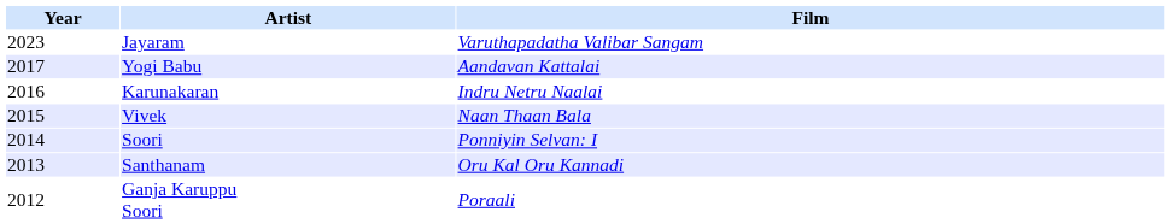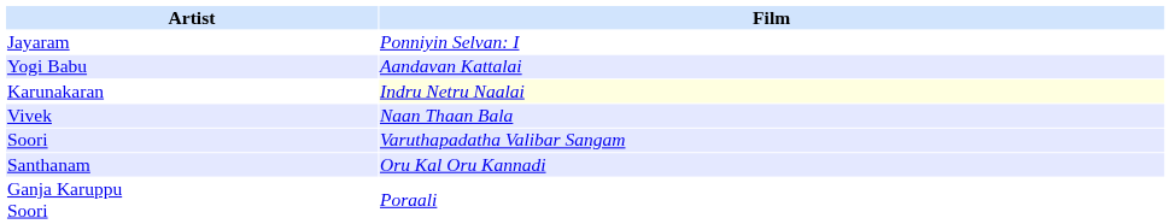- column: Year | 2023 | 2017 | 2016 | 2015 | 2014 | 2013 | 2012
Jayaram | Film: Varuthapadatha Valibar Sangam -> Ponniyin Selvan: I
Karunakaran | Film: no background -> lightyellow background
Soori | Film: Ponniyin Selvan: I -> Varuthapadatha Valibar Sangam
